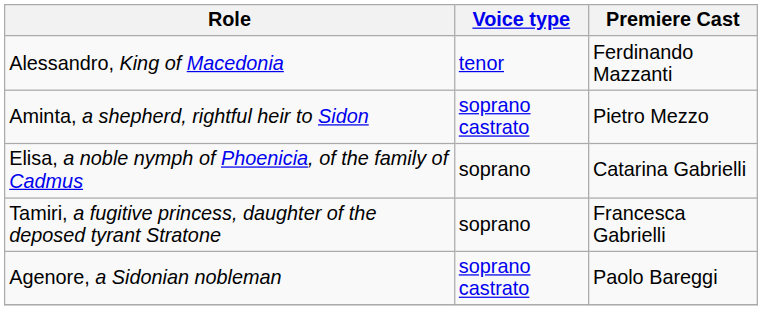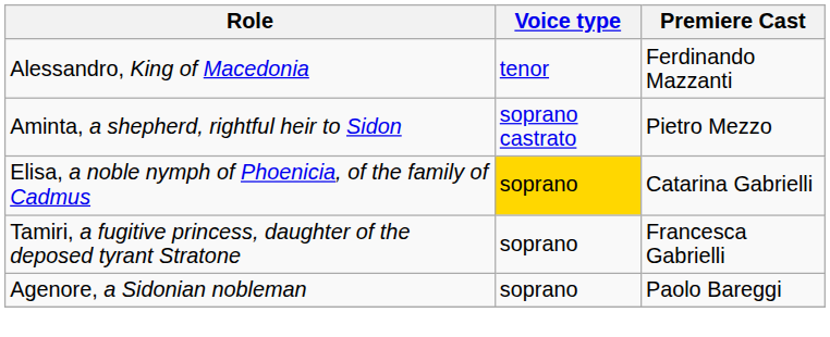Elisa, a noble nymph of Phoenicia, of the family of Cadmus | Voice type: no background -> gold background
Agenore, a Sidonian nobleman | Voice type: soprano castrato -> soprano
